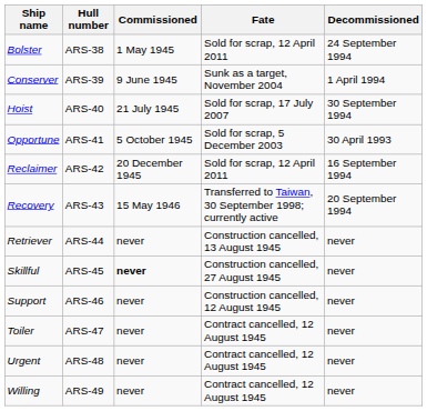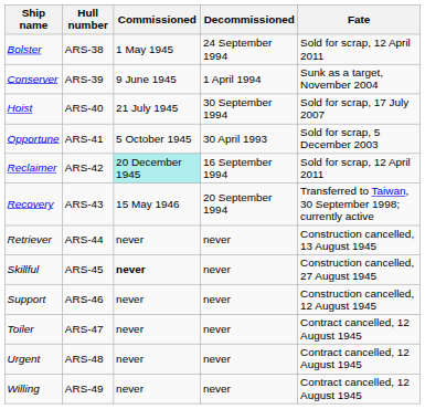columns swapped: Decommissioned <-> Fate
Reclaimer | Commissioned: no background -> paleturquoise background
